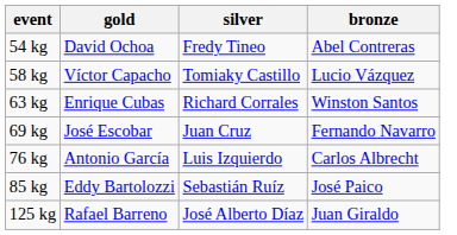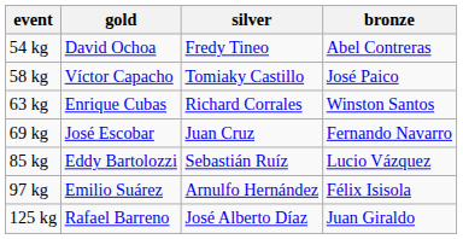58 kg | bronze: Lucio Vázquez -> José Paico
- row: 76 kg | Antonio García | Luis Izquierdo | Carlos Albrecht
85 kg | bronze: José Paico -> Lucio Vázquez
+ row: 97 kg | Emilio Suárez | Arnulfo Hernández | Félix Isisola
